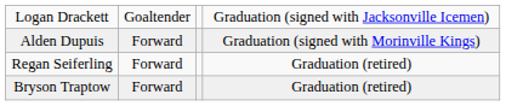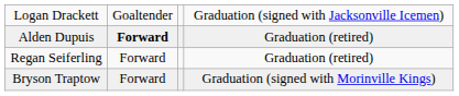Alden Dupuis | column 2: normal -> bold
Alden Dupuis | column 4: Graduation (signed with Morinville Kings) -> Graduation (retired)
Bryson Traptow | column 4: Graduation (retired) -> Graduation (signed with Morinville Kings)
